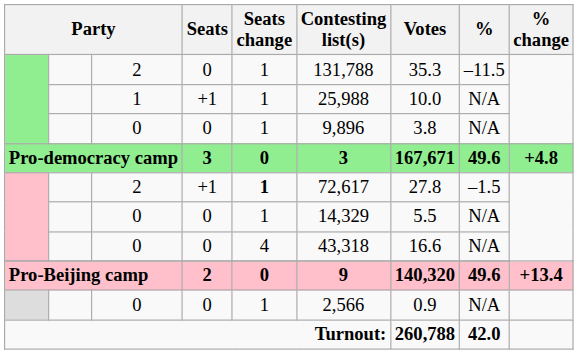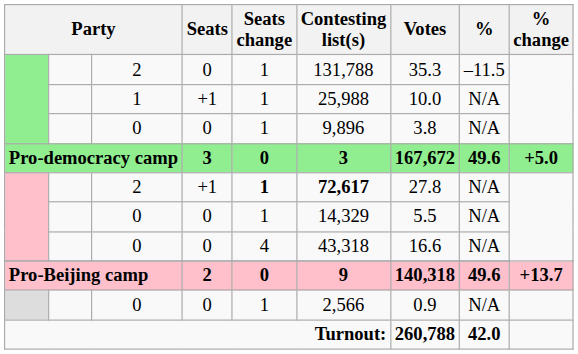Pro-democracy camp | Votes: 167,671 -> 167,672
Pro-democracy camp | % change: +4.8 -> +5.0
2 / +1 | Contesting list(s): normal -> bold
2 / +1 | %: –1.5 -> N/A
Pro-Beijing camp | Votes: 140,320 -> 140,318
Pro-Beijing camp | % change: +13.4 -> +13.7
